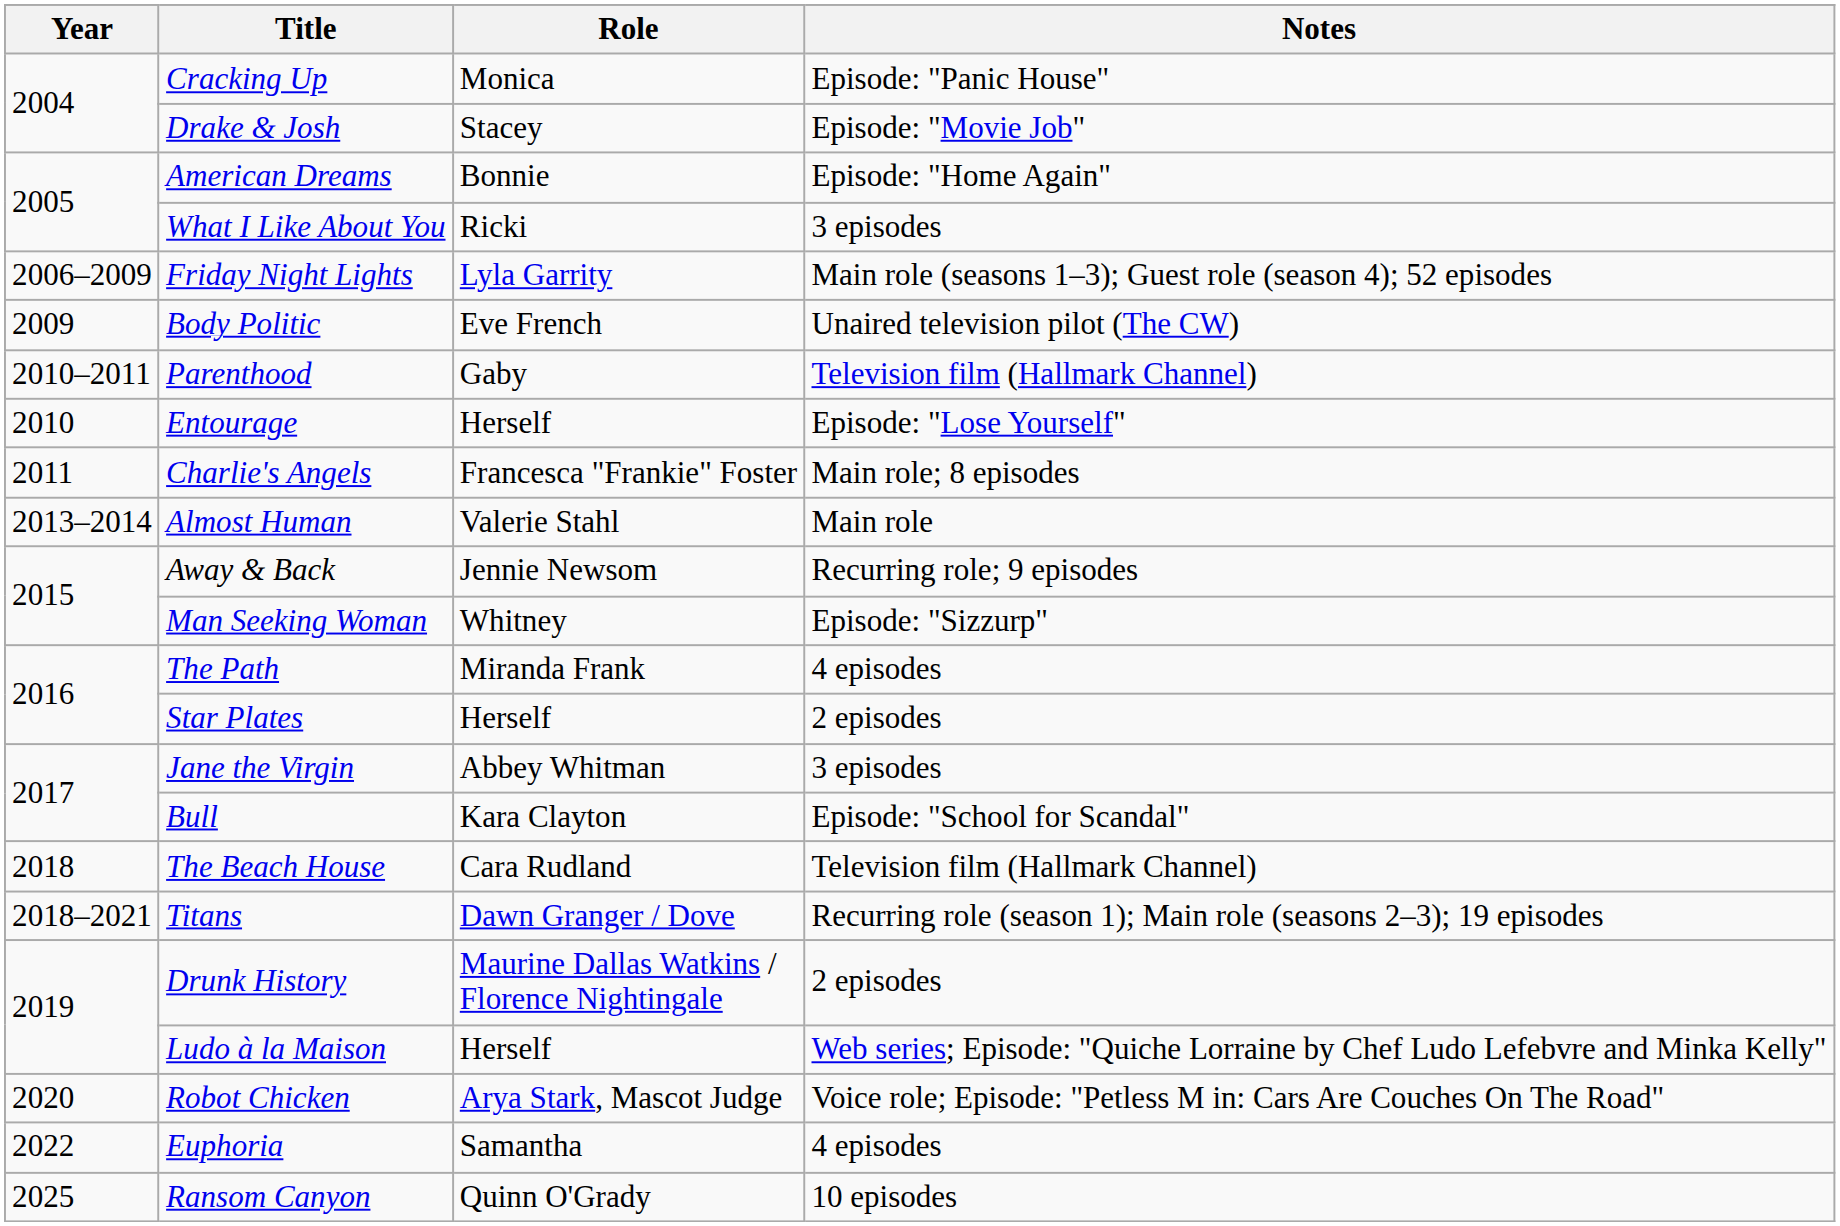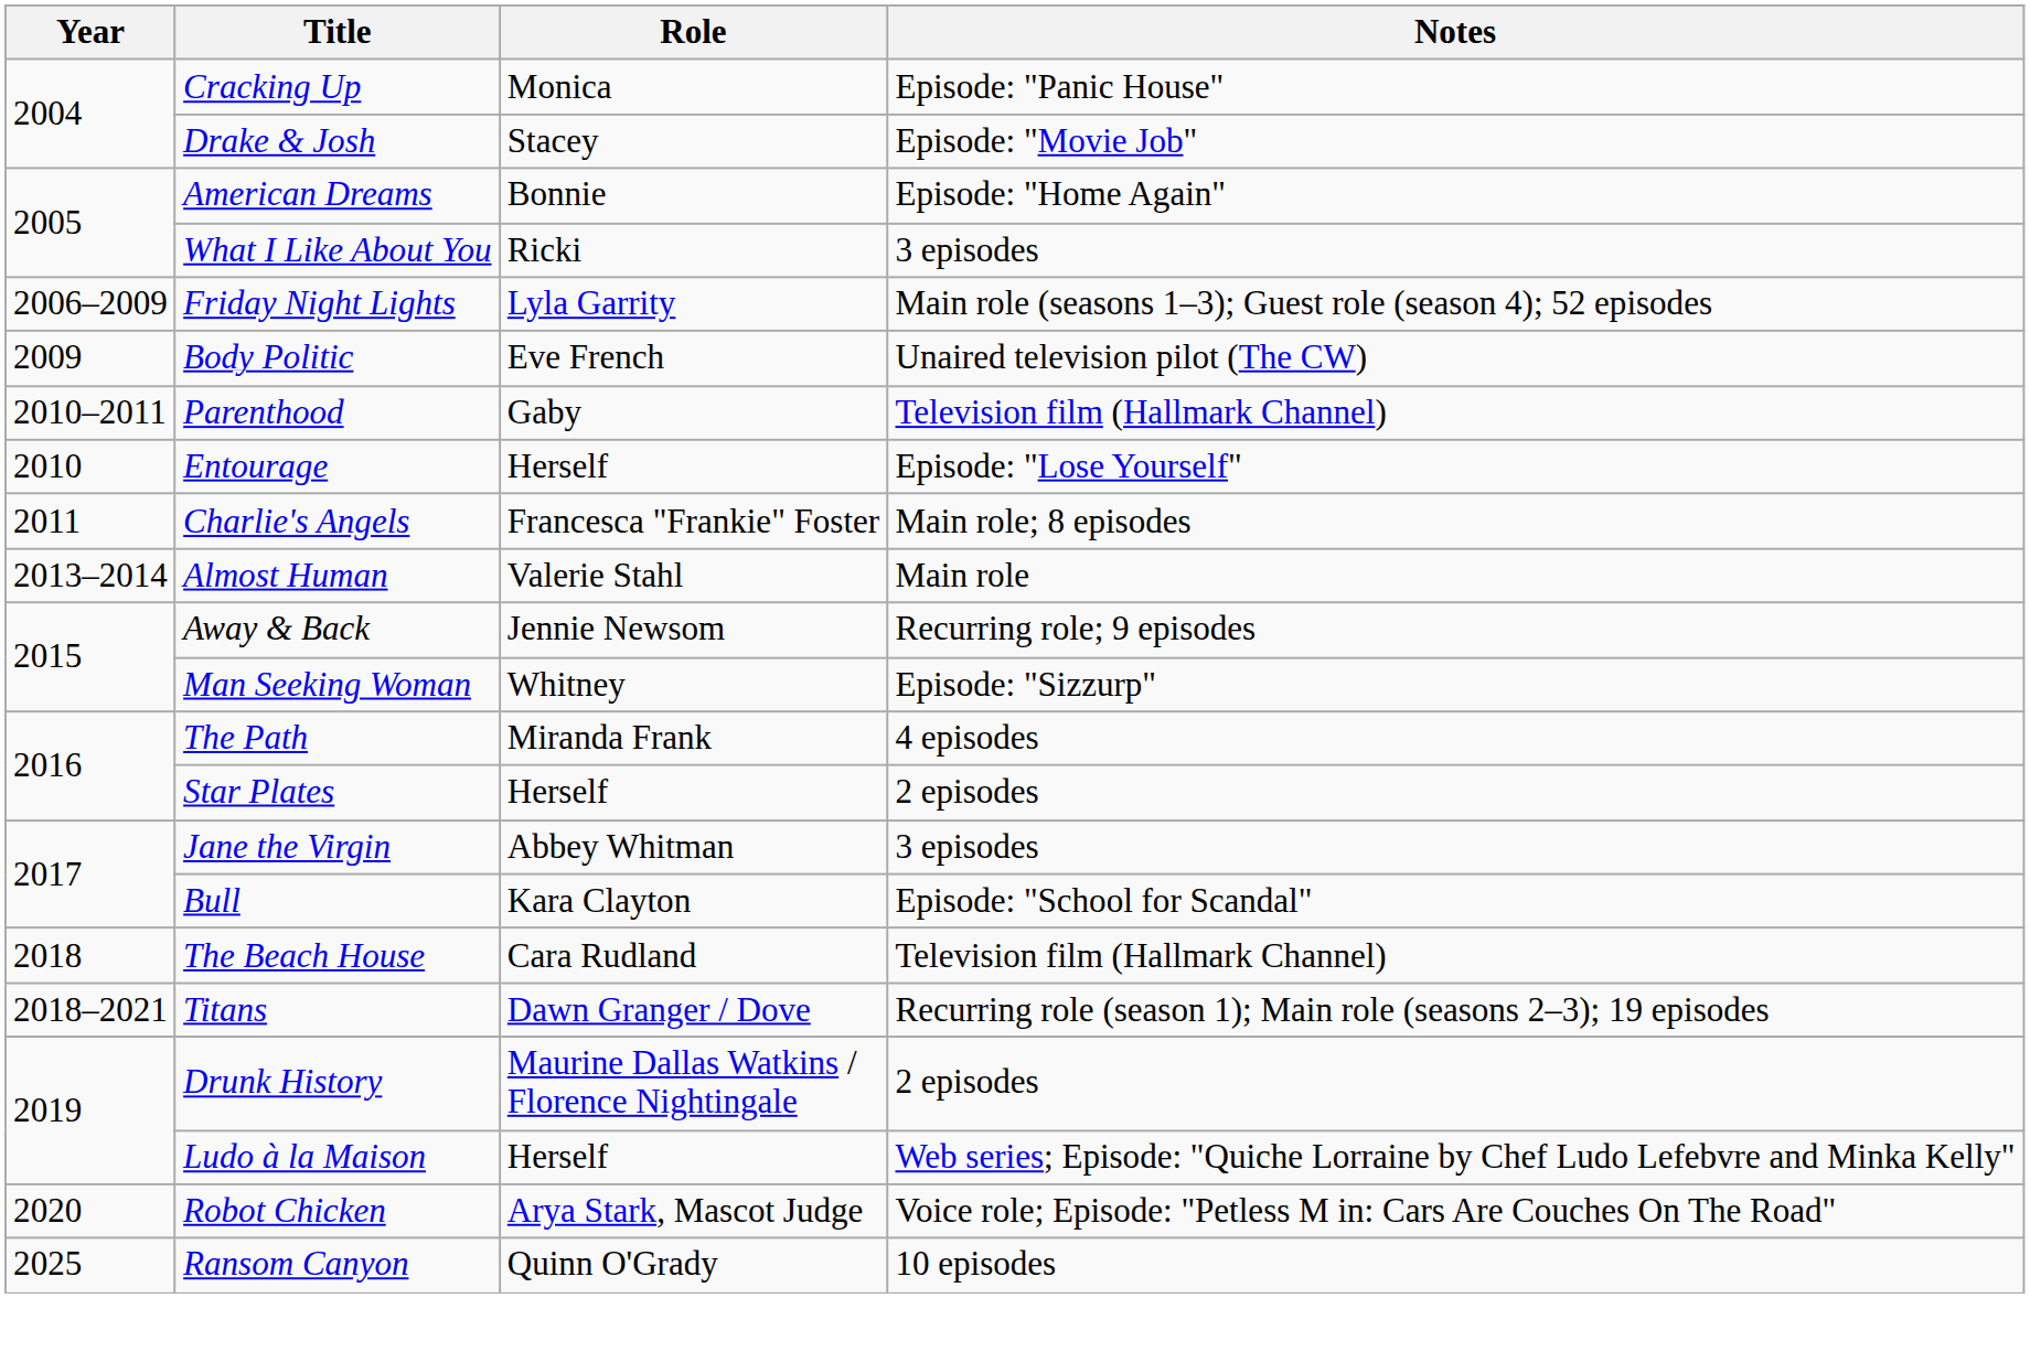- row: 2022 | Euphoria | Samantha | 4 episodes
